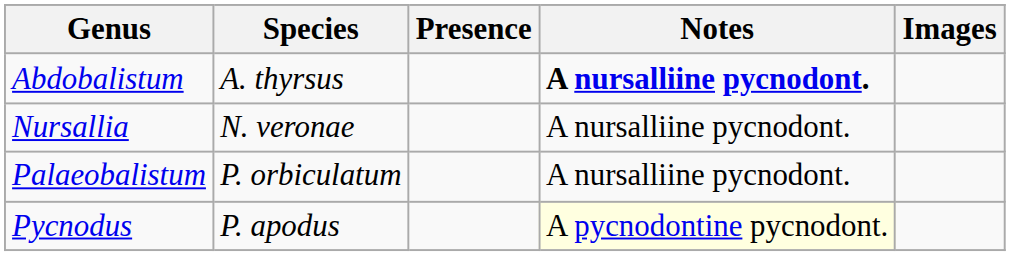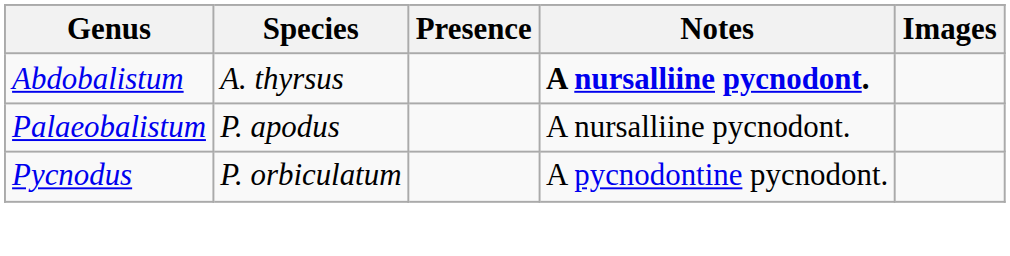- row: Nursallia | N. veronae | A nursalliine pycnodont.
Palaeobalistum | Species: P. orbiculatum -> P. apodus
Pycnodus | Species: P. apodus -> P. orbiculatum
Pycnodus | Notes: lightyellow background -> no background
